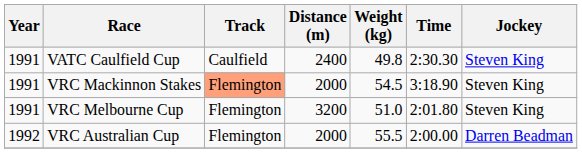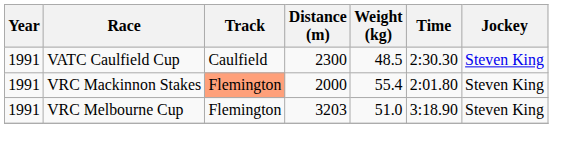VATC Caulfield Cup | Distance (m): 2400 -> 2300
VATC Caulfield Cup | Weight (kg): 49.8 -> 48.5
VRC Mackinnon Stakes | Weight (kg): 54.5 -> 55.4
VRC Mackinnon Stakes | Time: 3:18.90 -> 2:01.80
VRC Melbourne Cup | Distance (m): 3200 -> 3203
VRC Melbourne Cup | Time: 2:01.80 -> 3:18.90
- row: 1992 | VRC Australian Cup | Flemington | 2000 | 55.5 | 2:00.00 | Darren Beadman
